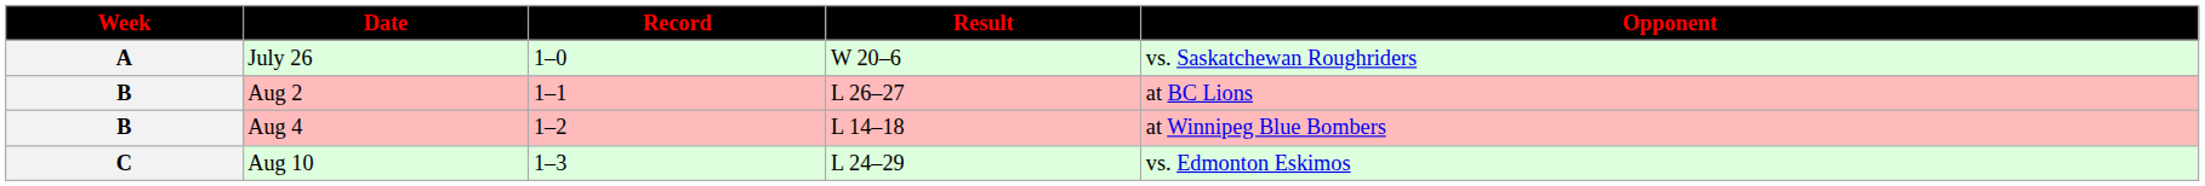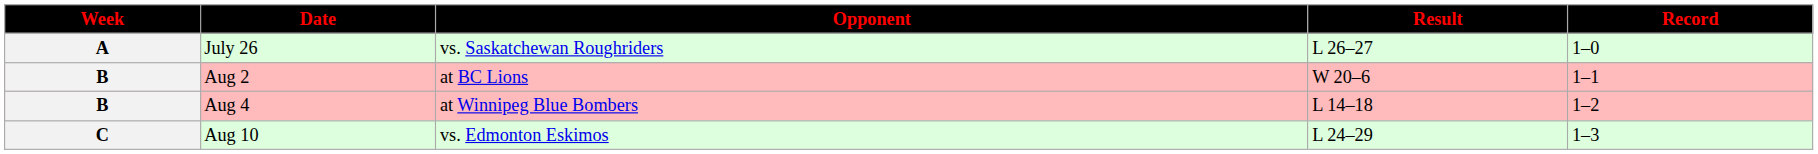columns swapped: Opponent <-> Record
July 26 | Result: W 20–6 -> L 26–27
Aug 2 | Result: L 26–27 -> W 20–6
